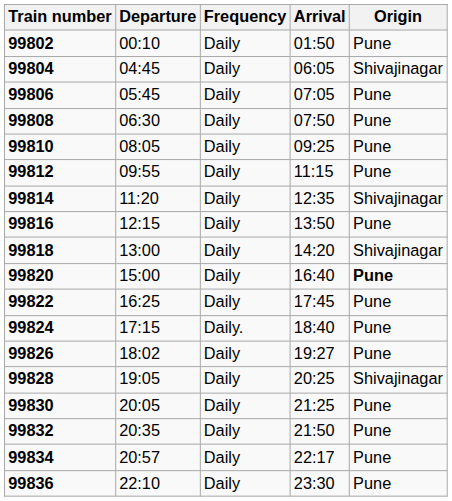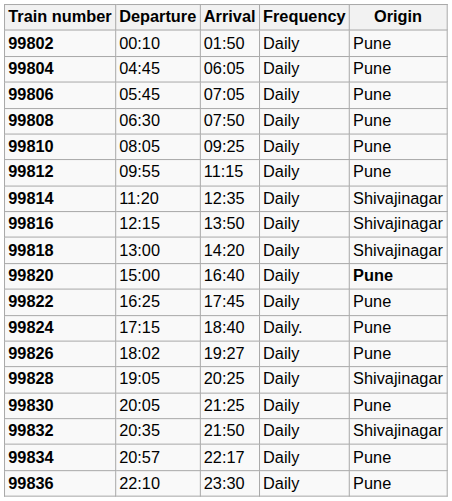columns swapped: Arrival <-> Frequency
99804 | Origin: Shivajinagar -> Pune
99816 | Origin: Pune -> Shivajinagar
99832 | Origin: Pune -> Shivajinagar
